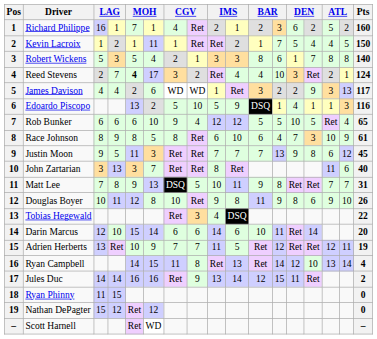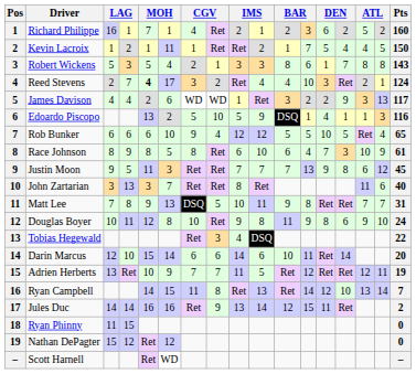Robert Wickens | Pts: 140 -> 143
Douglas Boyer | Pts: 26 -> 24
Ryan Campbell | Pts: 4 -> 7
